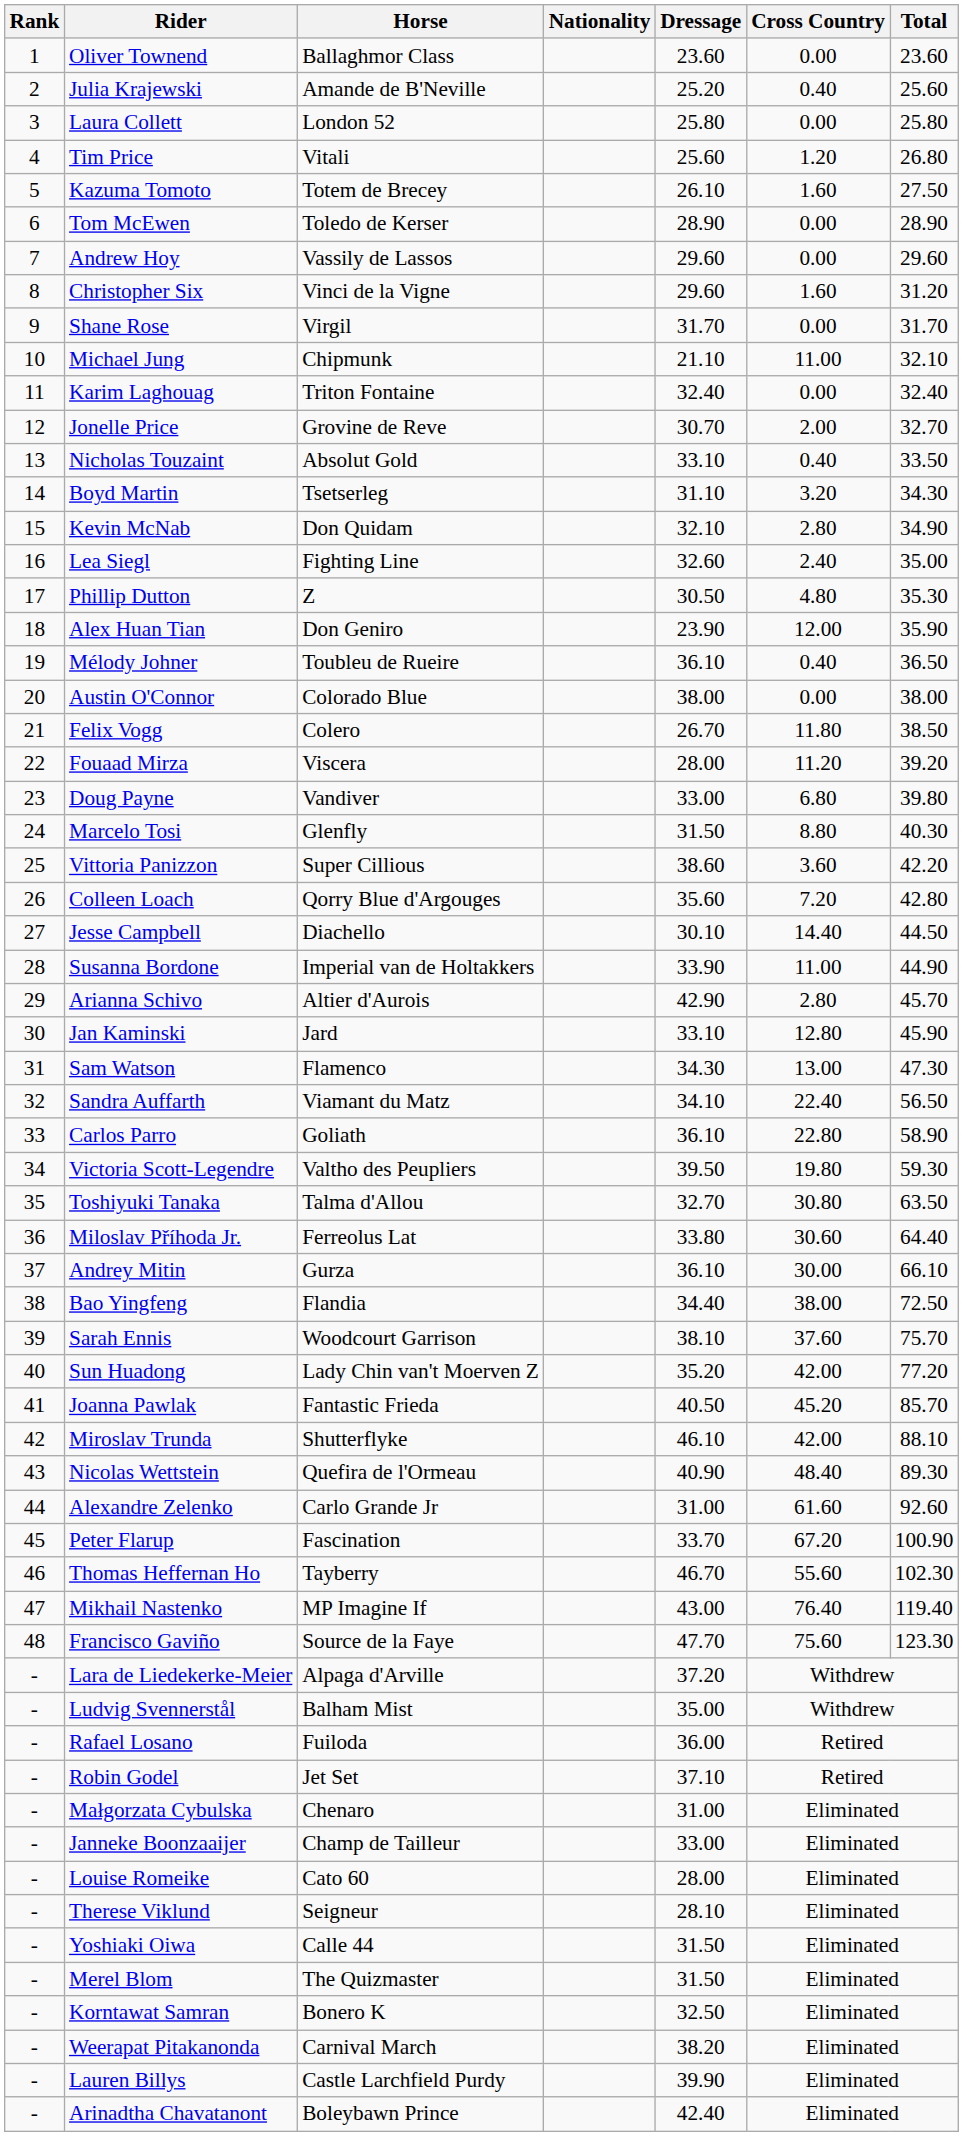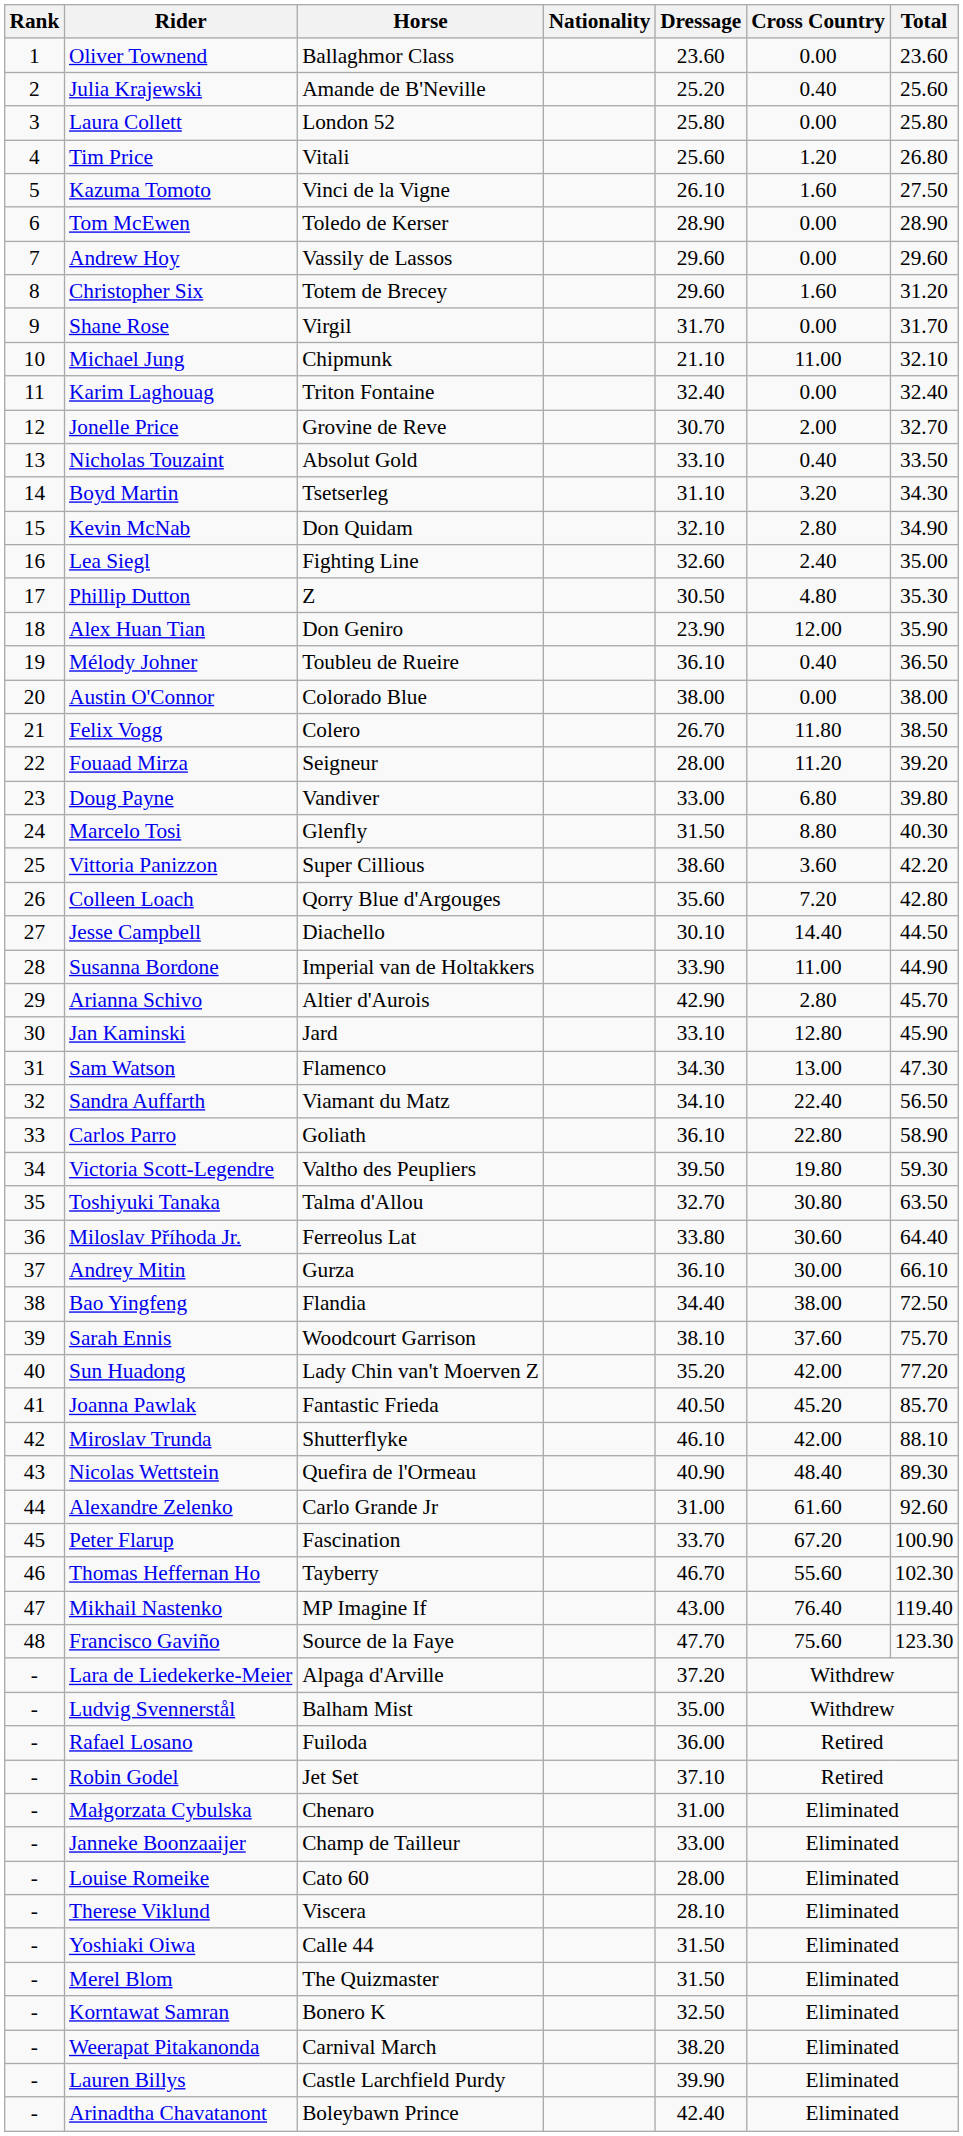Kazuma Tomoto | Horse: Totem de Brecey -> Vinci de la Vigne
Christopher Six | Horse: Vinci de la Vigne -> Totem de Brecey
Fouaad Mirza | Horse: Viscera -> Seigneur
Therese Viklund | Horse: Seigneur -> Viscera
